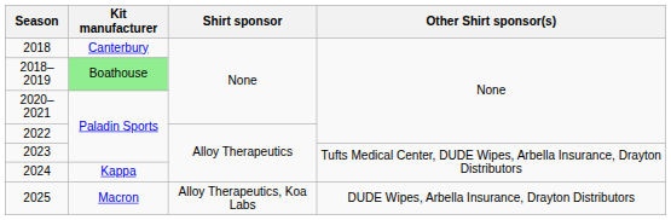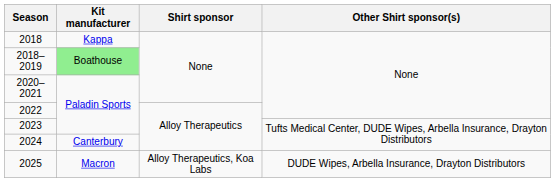2018 | Kit manufacturer: Canterbury -> Kappa
2024 | Kit manufacturer: Kappa -> Canterbury
